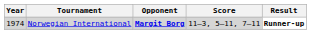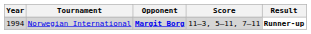Norwegian International | Year: 1974 -> 1994
